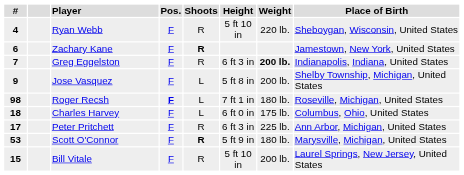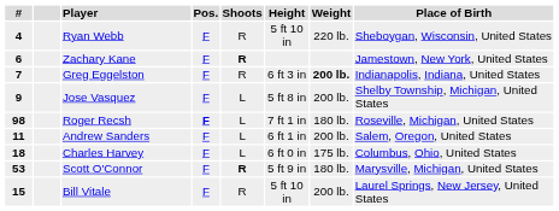+ row: 11 | Andrew Sanders | F | L | 6 ft 1 in | 200 lb. | Salem, Oregon, United States
- row: 17 | Peter Pritchett | F | R | 6 ft 3 in | 225 lb. | Ann Arbor, Michigan, United States
